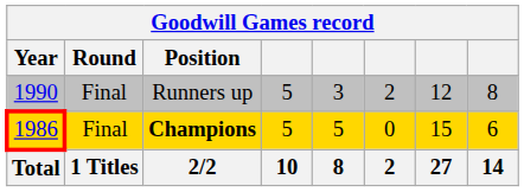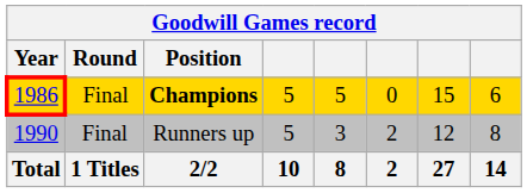rows swapped: Champions <-> Runners up
